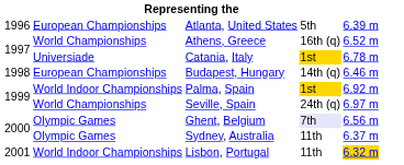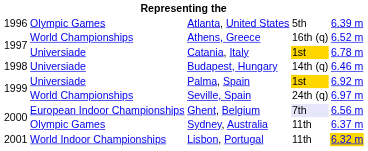Atlanta, United States | column 2: European Championships -> Olympic Games
Budapest, Hungary | column 2: European Championships -> Universiade
Palma, Spain | column 2: World Indoor Championships -> Universiade
Ghent, Belgium | column 2: Olympic Games -> European Indoor Championships
